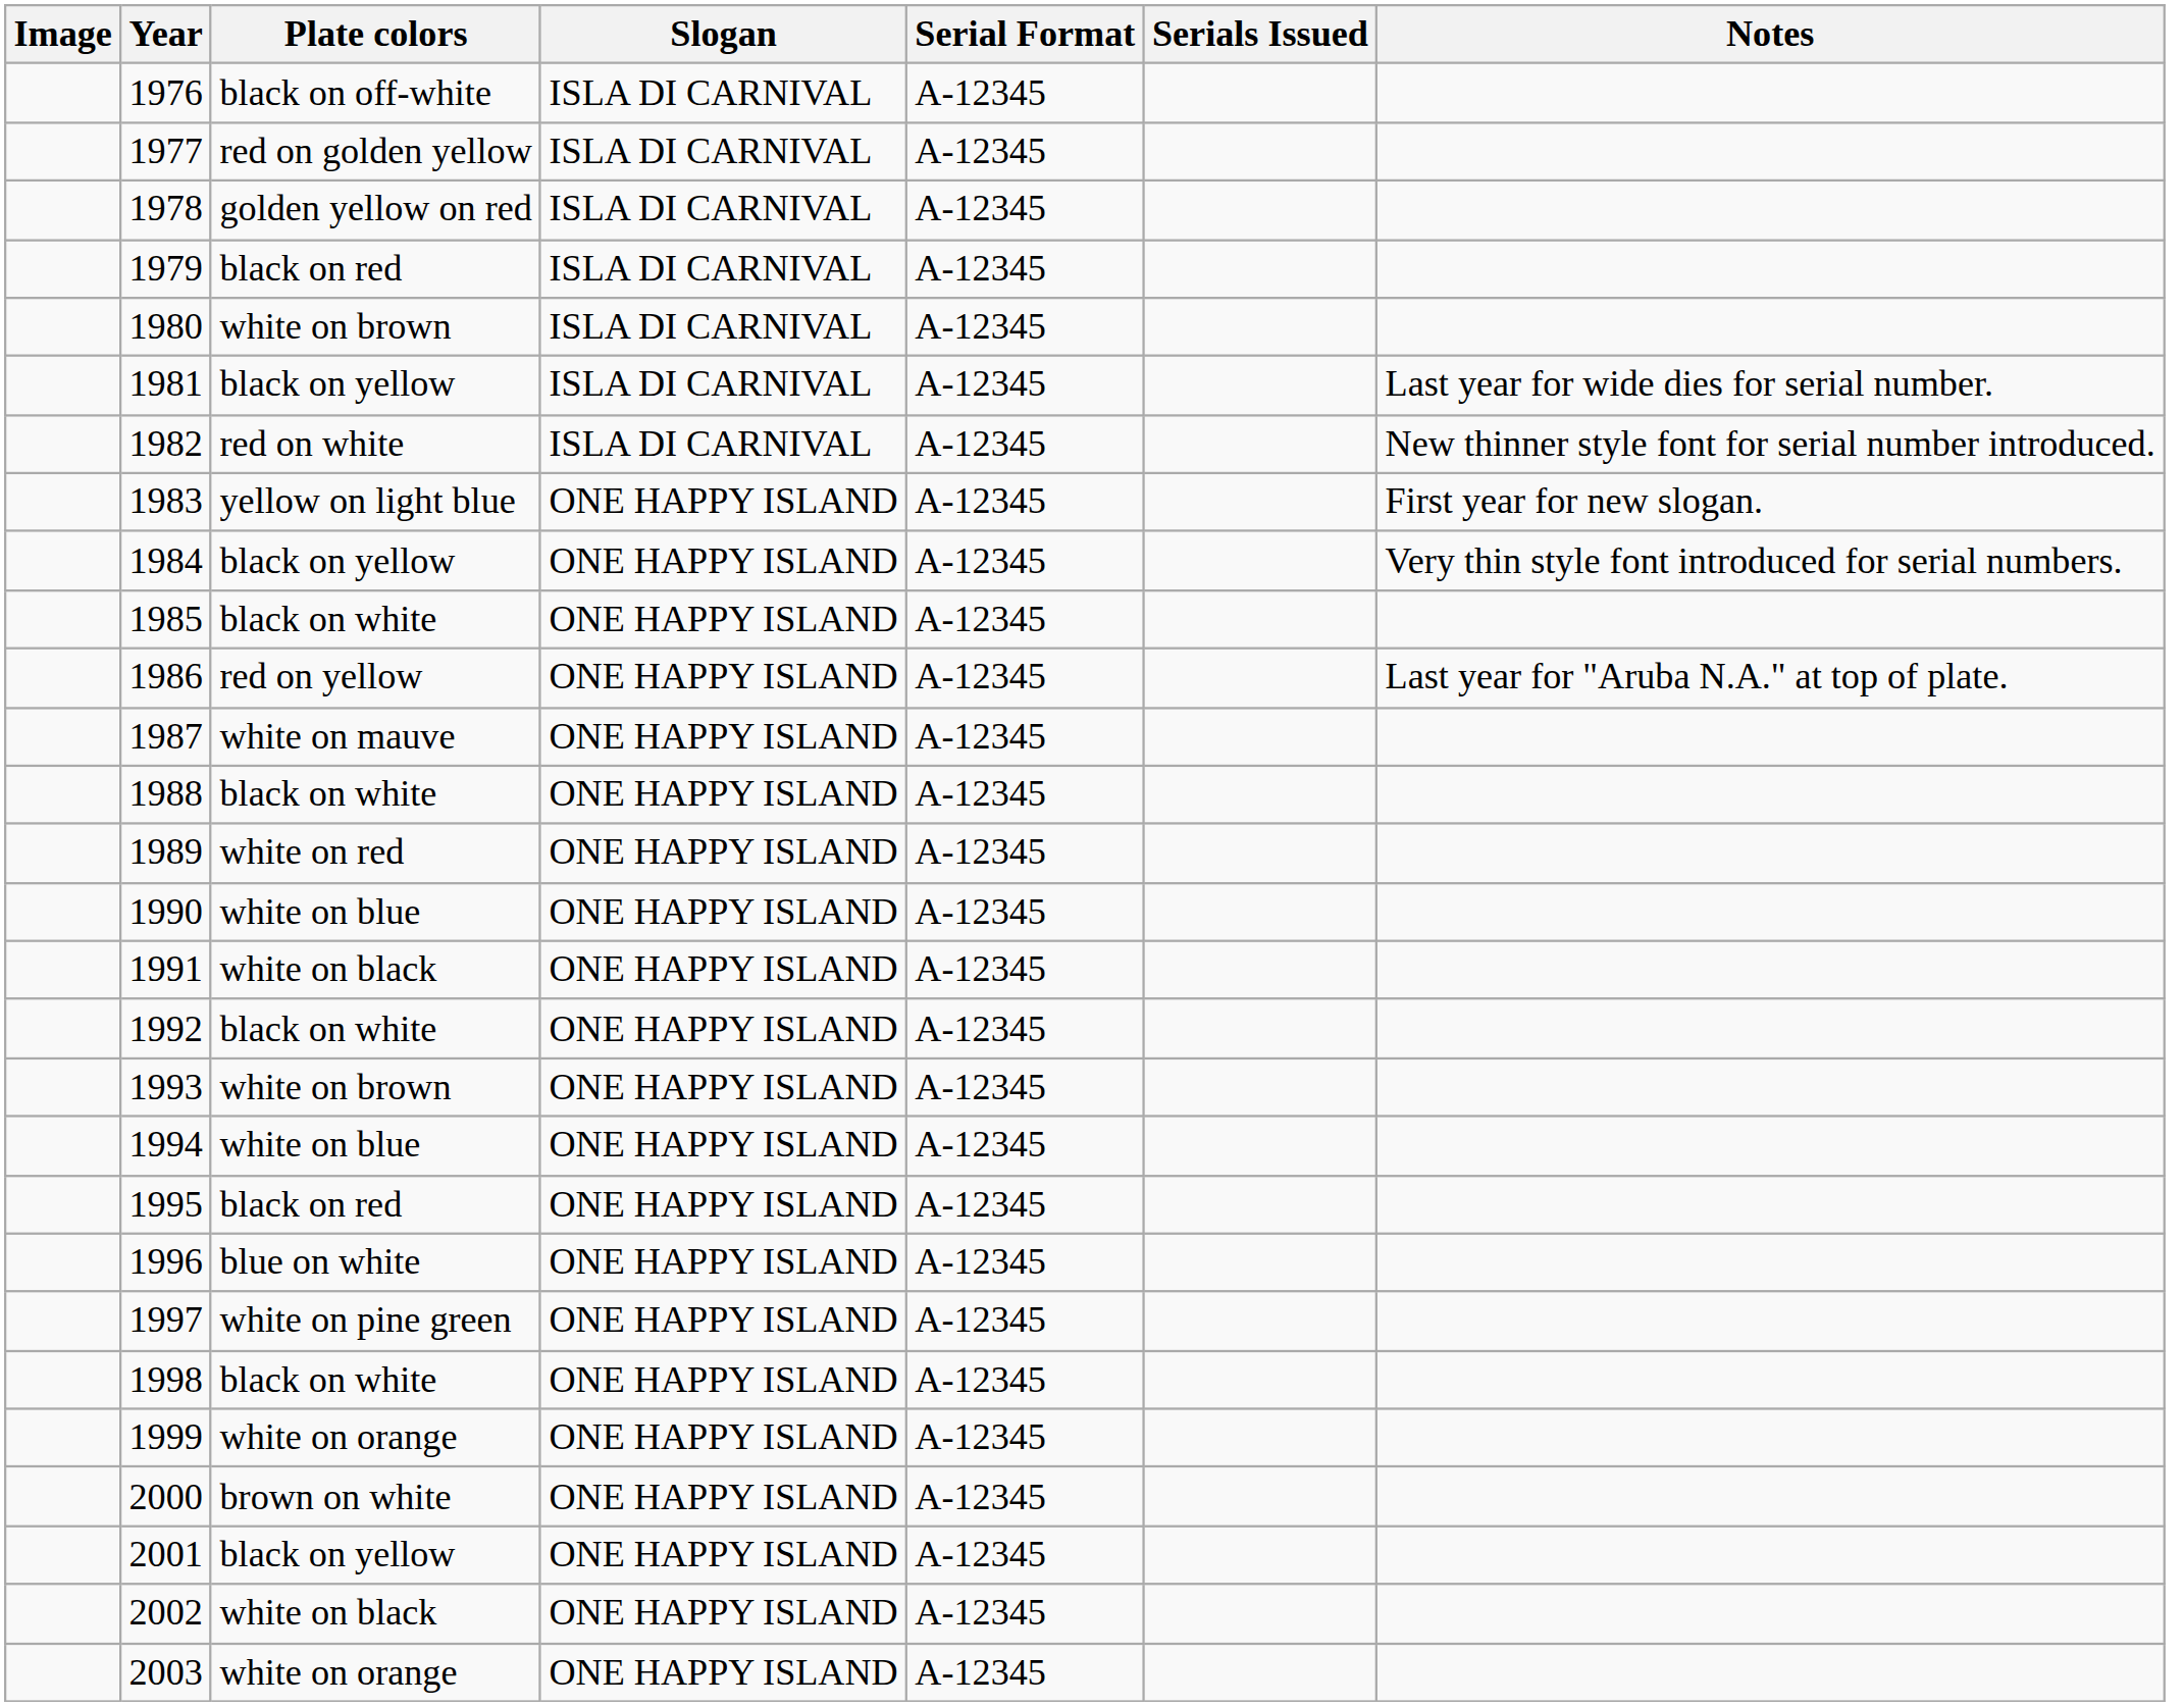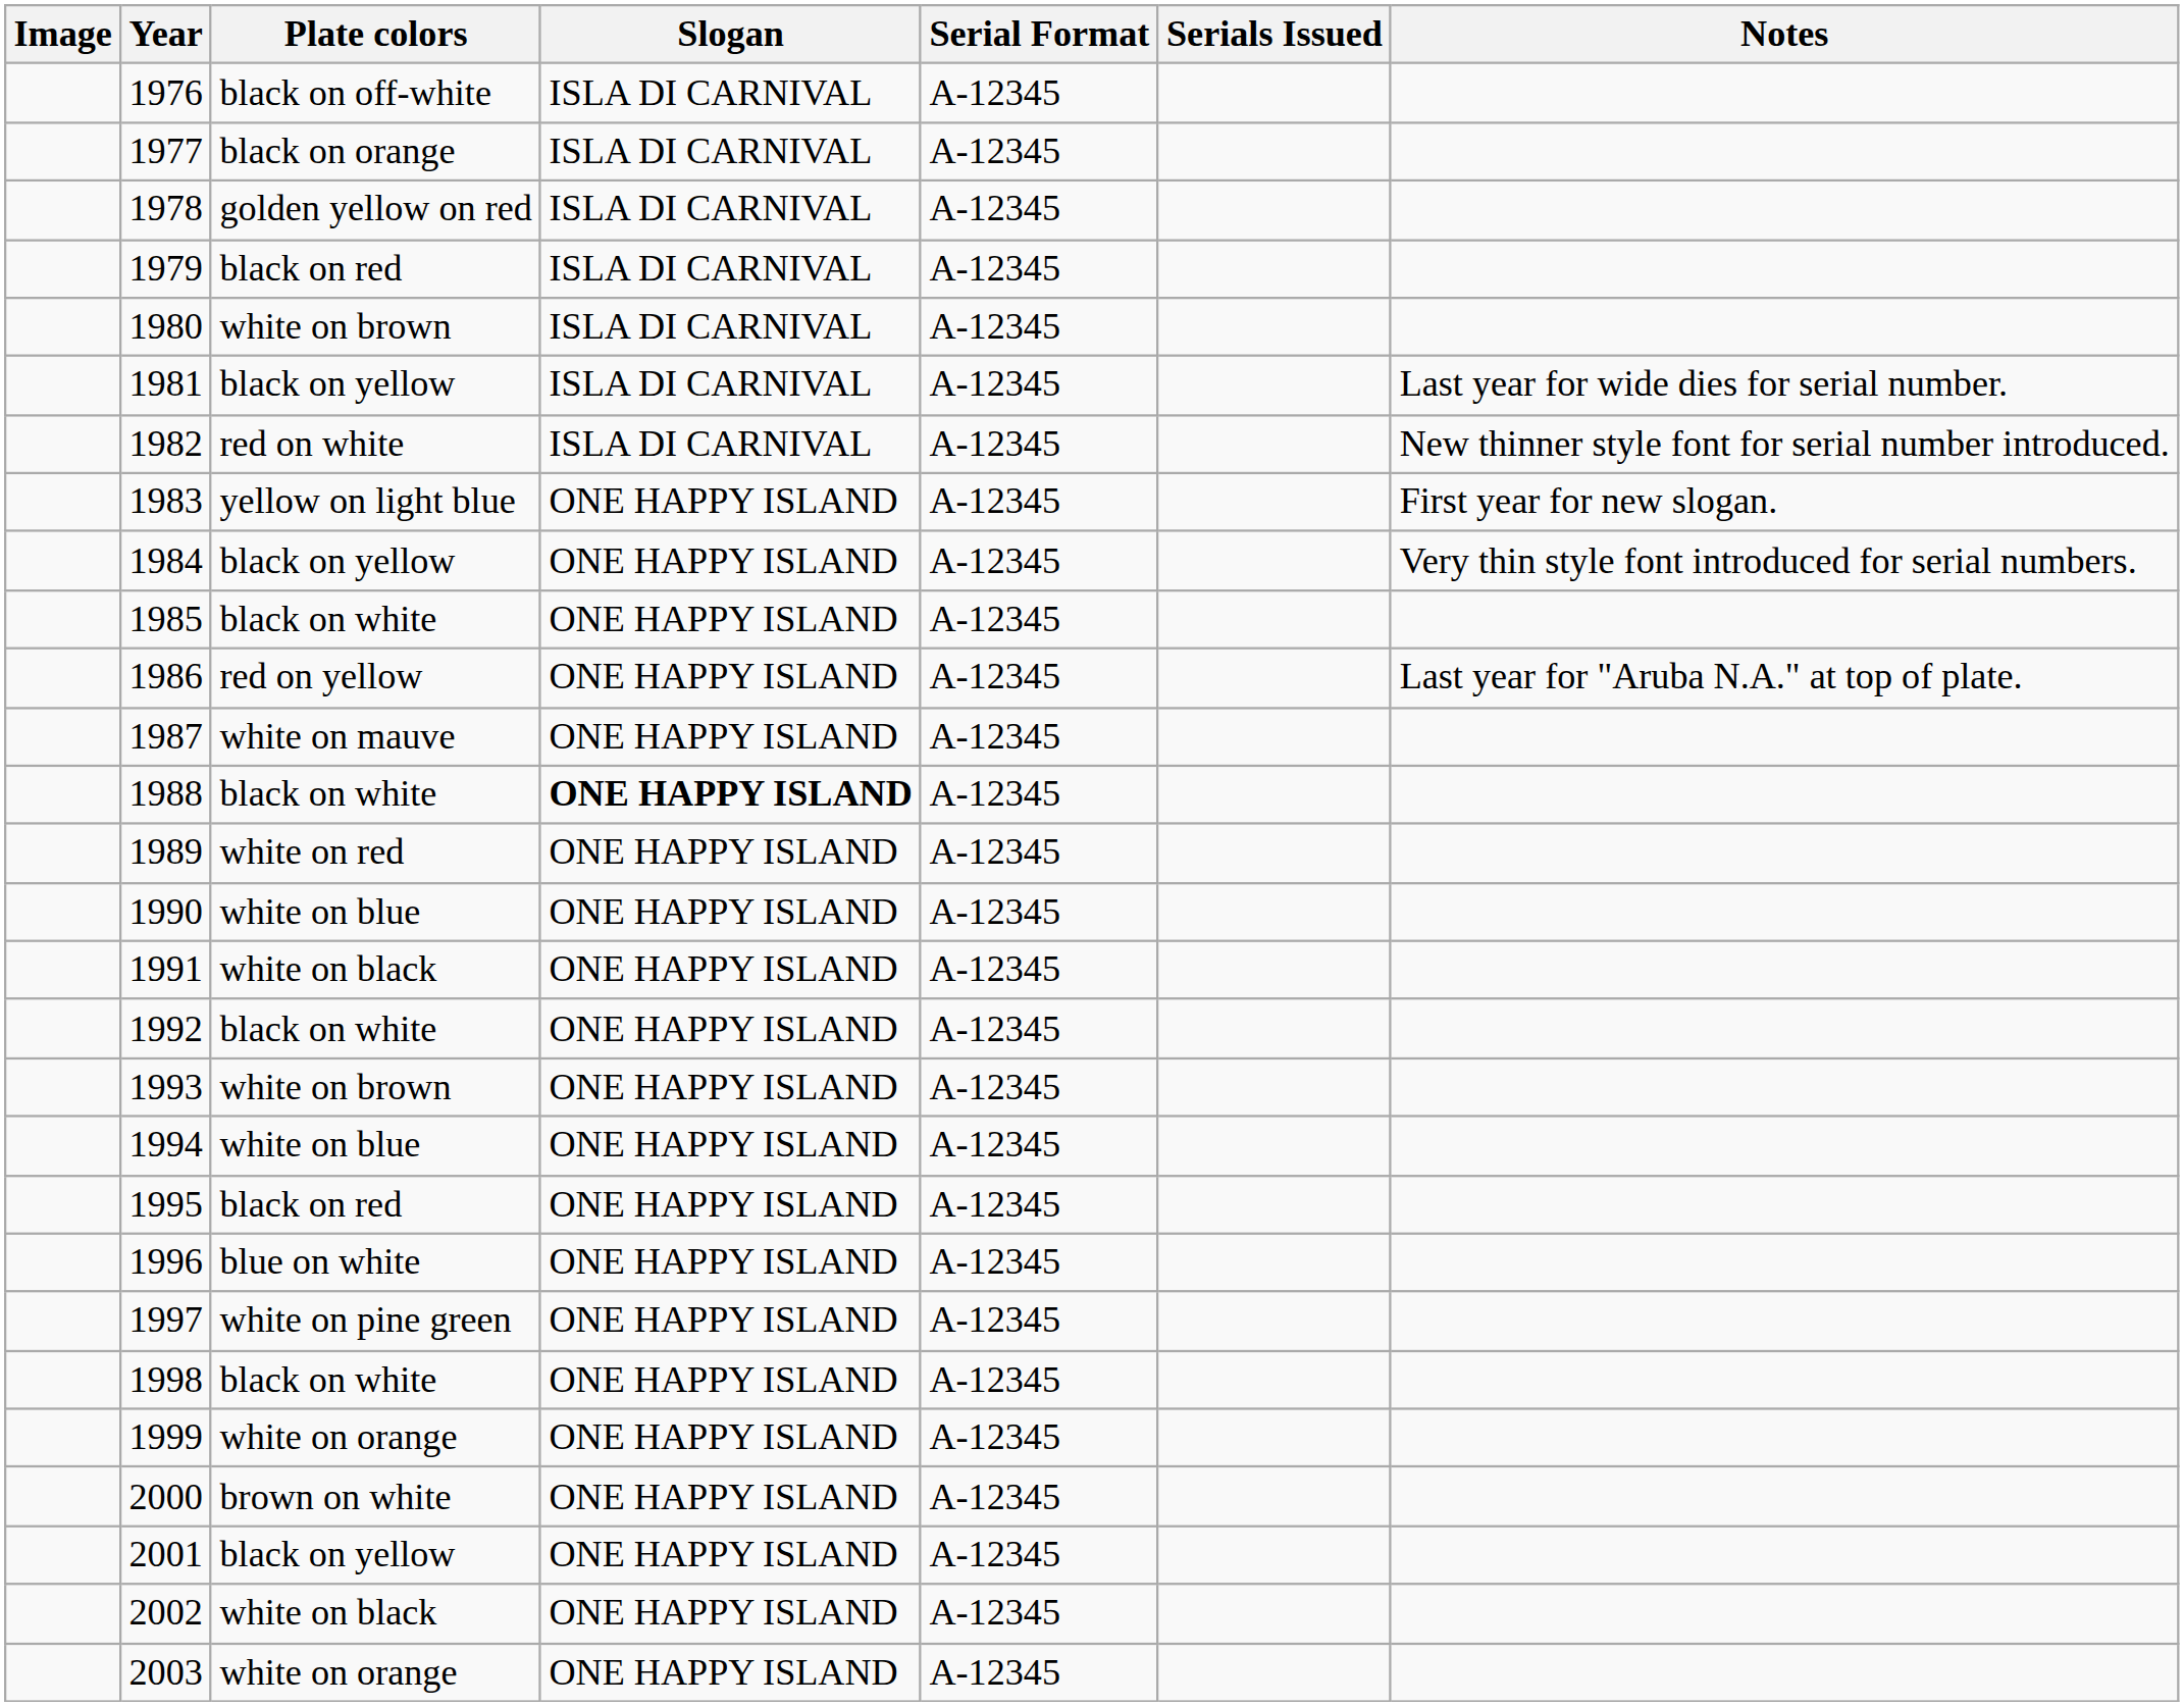1977 | Plate colors: red on golden yellow -> black on orange
1988 | Slogan: normal -> bold
